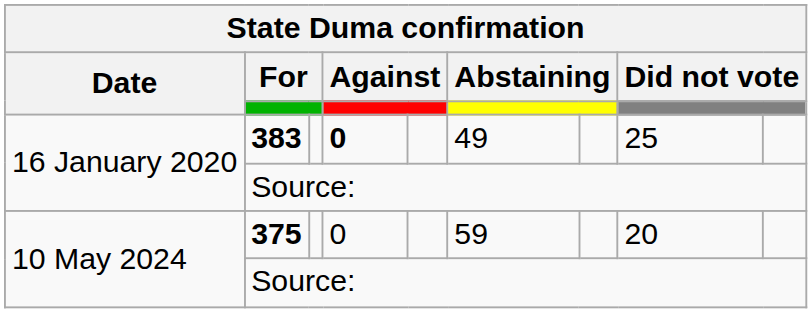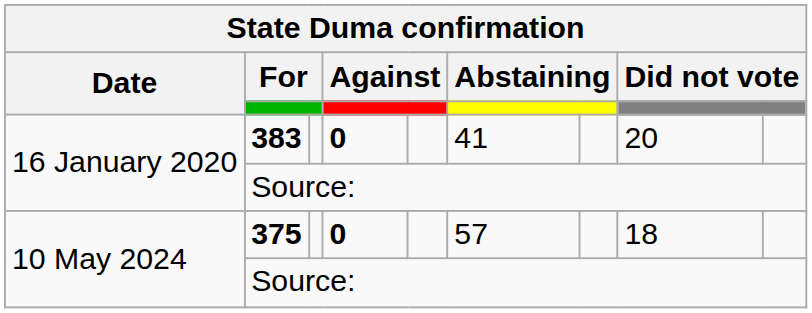383 | column 6: 49 -> 41
383 | column 8: 25 -> 20
375 | column 4: normal -> bold
375 | column 6: 59 -> 57
375 | column 8: 20 -> 18
